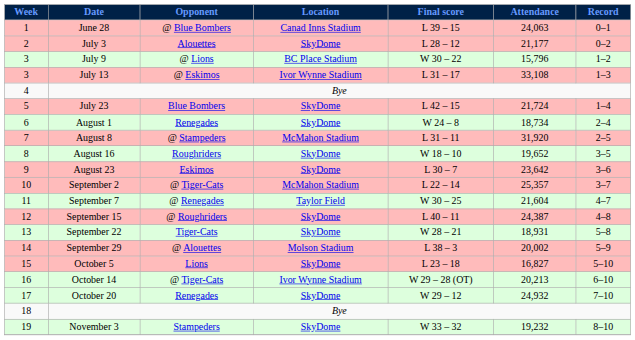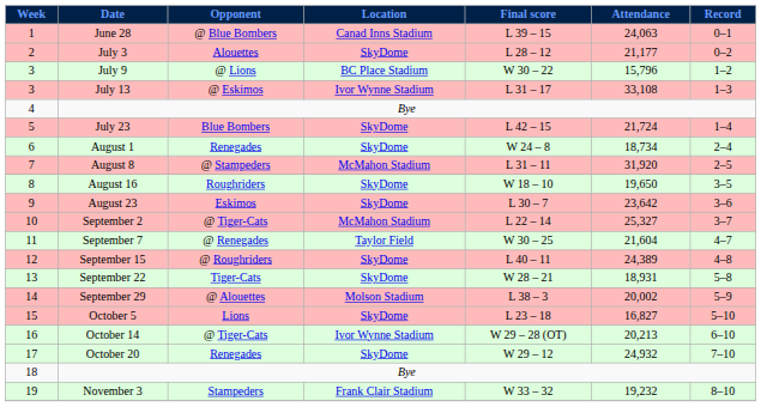August 16 | Attendance: 19,652 -> 19,650
September 2 | Attendance: 25,357 -> 25,327
September 15 | Attendance: 24,387 -> 24,389
November 3 | Location: SkyDome -> Frank Clair Stadium
